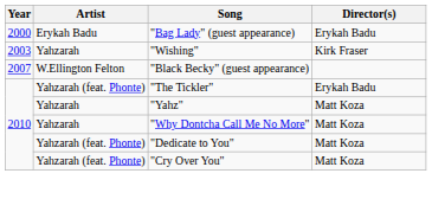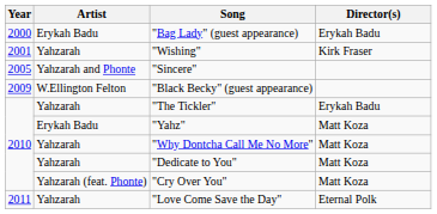"Wishing" | Year: 2003 -> 2001
+ row: 2005 | Yahzarah and Phonte | "Sincere"
"Black Becky" (guest appearance) | Year: 2007 -> 2009
"The Tickler" | Artist: Yahzarah (feat. Phonte) -> Yahzarah
"Yahz" | Artist: Yahzarah -> Erykah Badu
"Dedicate to You" | Artist: Yahzarah (feat. Phonte) -> Yahzarah
+ row: 2011 | Yahzarah | "Love Come Save the Day" | Eternal Polk
